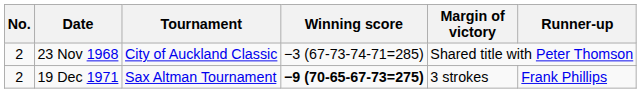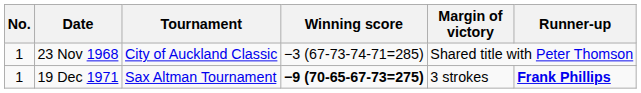23 Nov 1968 | No.: 2 -> 1
19 Dec 1971 | No.: 2 -> 1
19 Dec 1971 | Runner-up: normal -> bold
